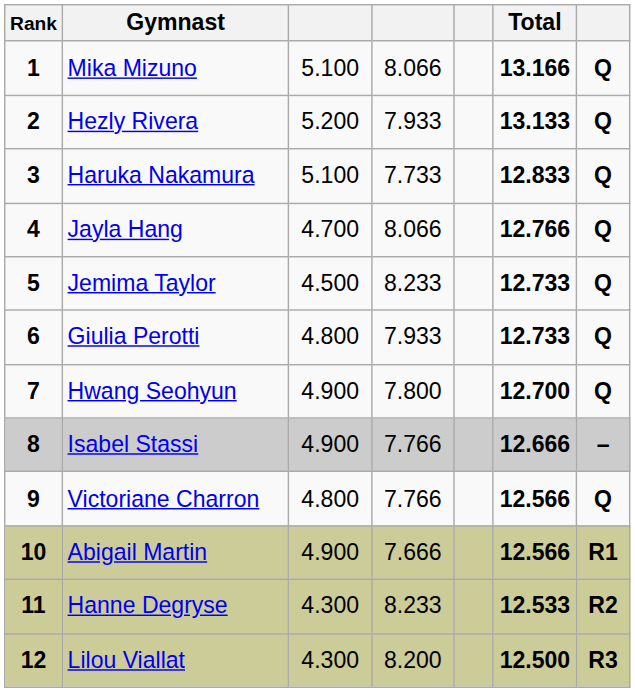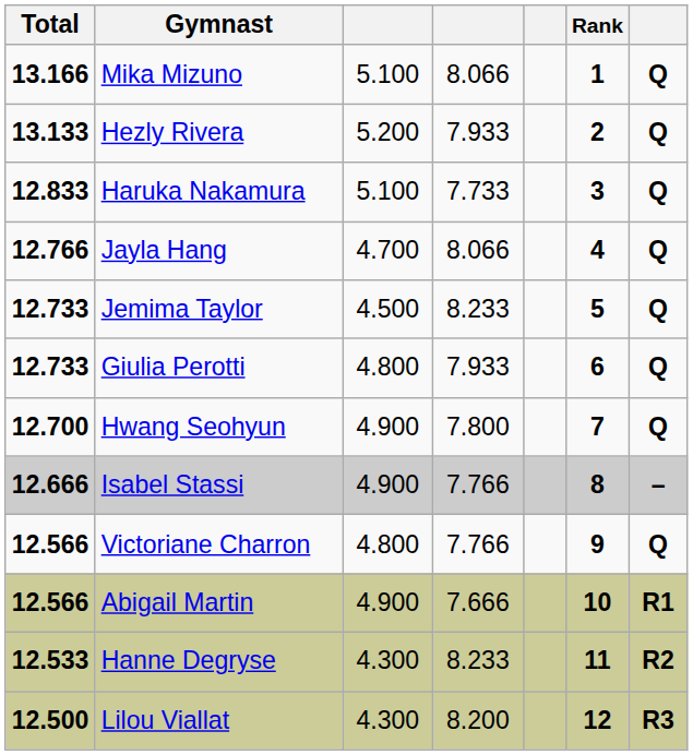columns swapped: Rank <-> Total
